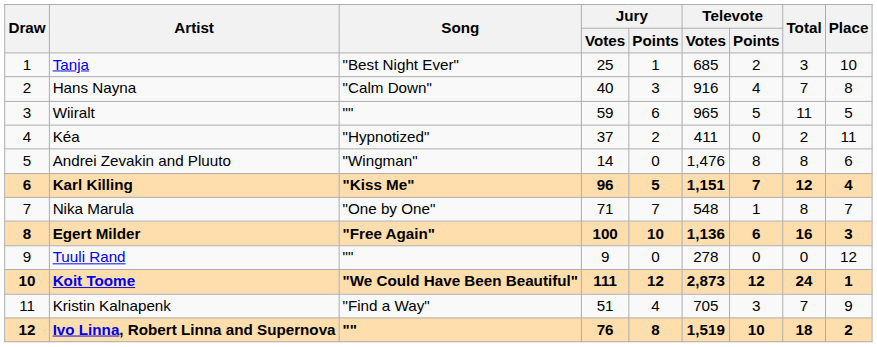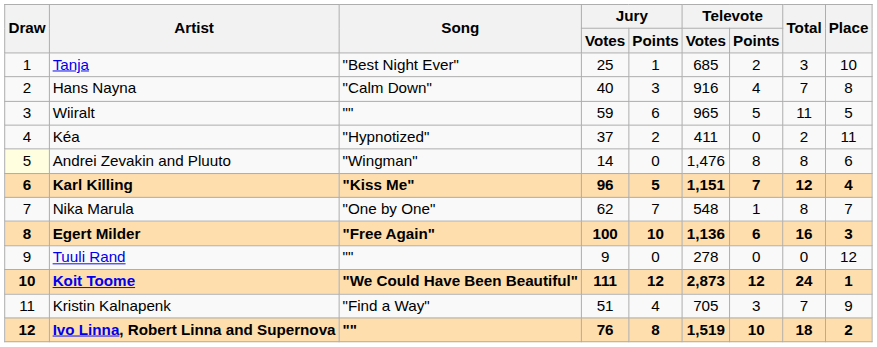Andrei Zevakin and Pluuto | Draw: no background -> lightyellow background
Nika Marula | Jury / Votes: 71 -> 62
